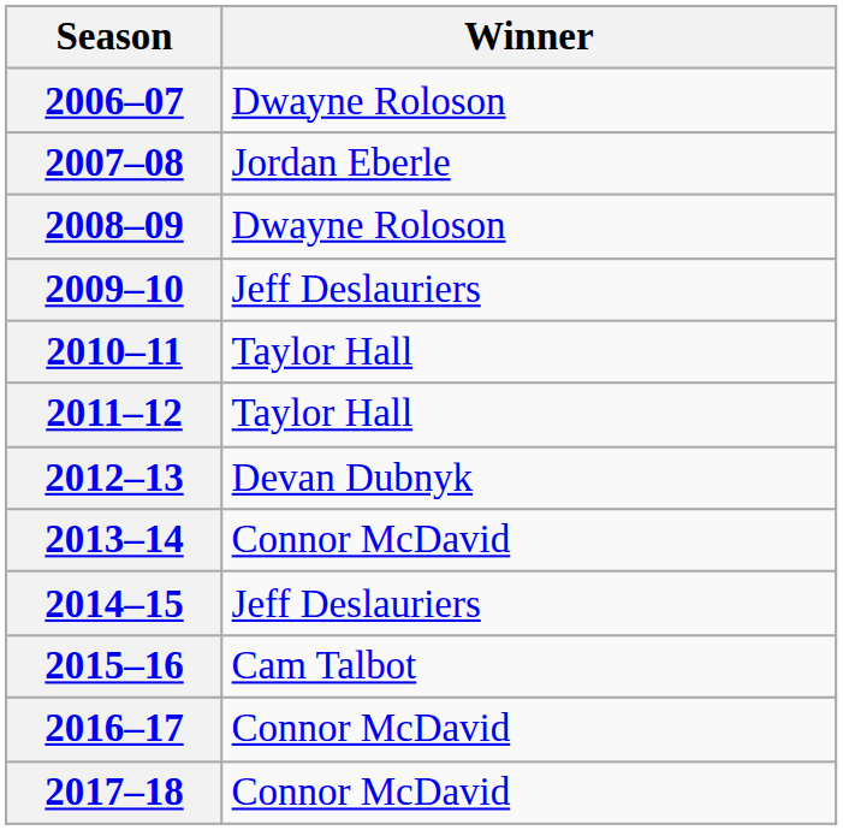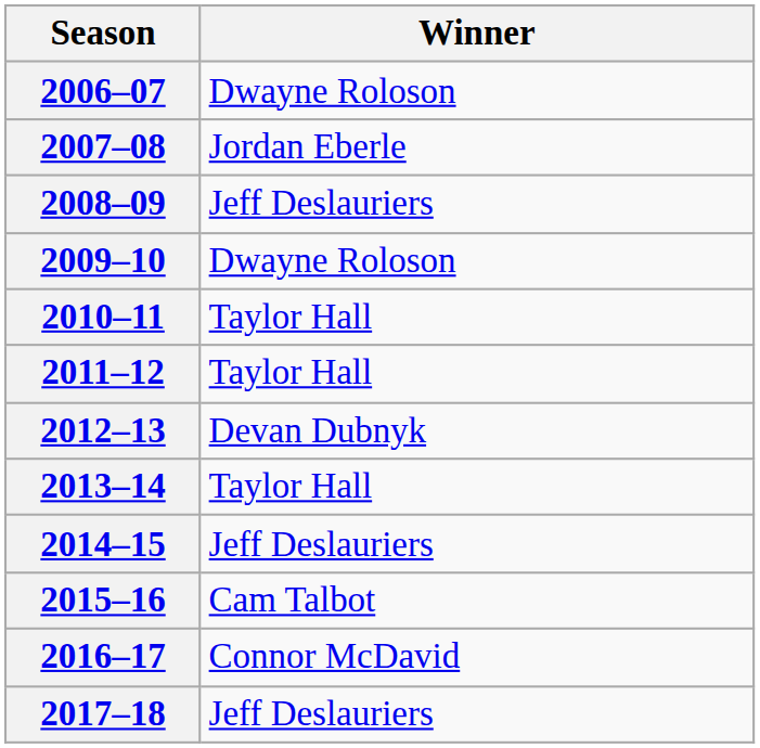2008–09 | Winner: Dwayne Roloson -> Jeff Deslauriers
2009–10 | Winner: Jeff Deslauriers -> Dwayne Roloson
2013–14 | Winner: Connor McDavid -> Taylor Hall
2017–18 | Winner: Connor McDavid -> Jeff Deslauriers
